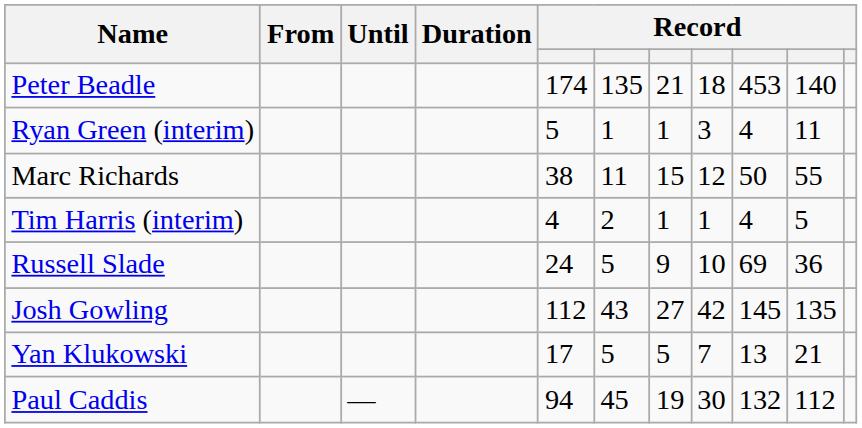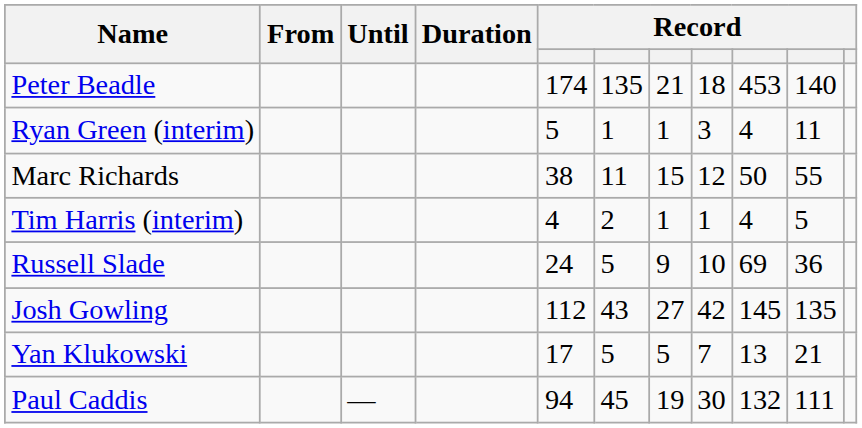Paul Caddis | column 10: 112 -> 111
